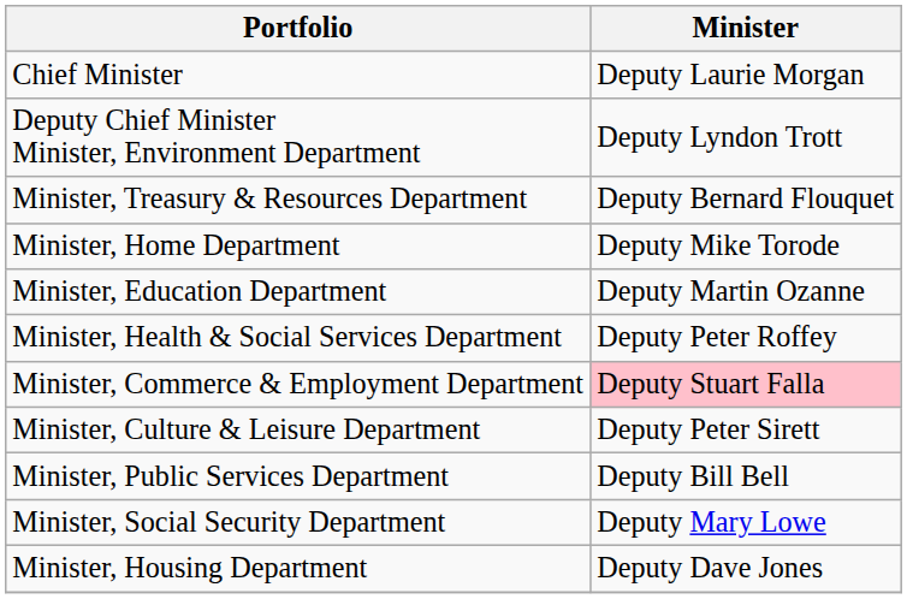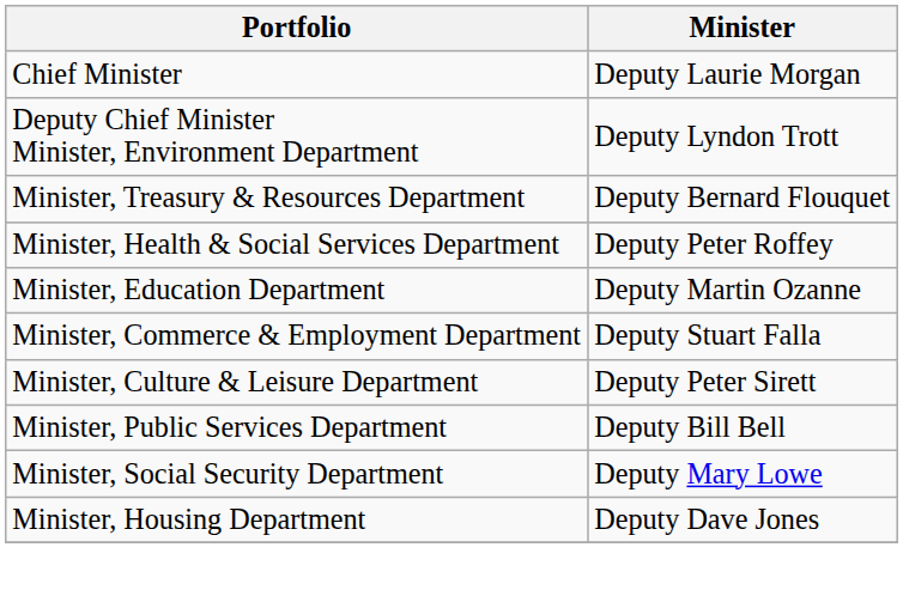- row: Minister, Home Department | Deputy Mike Torode
rows swapped: Minister, Health & Social Services Department <-> Minister, Education Department
Minister, Commerce & Employment Department | Minister: pink background -> no background
